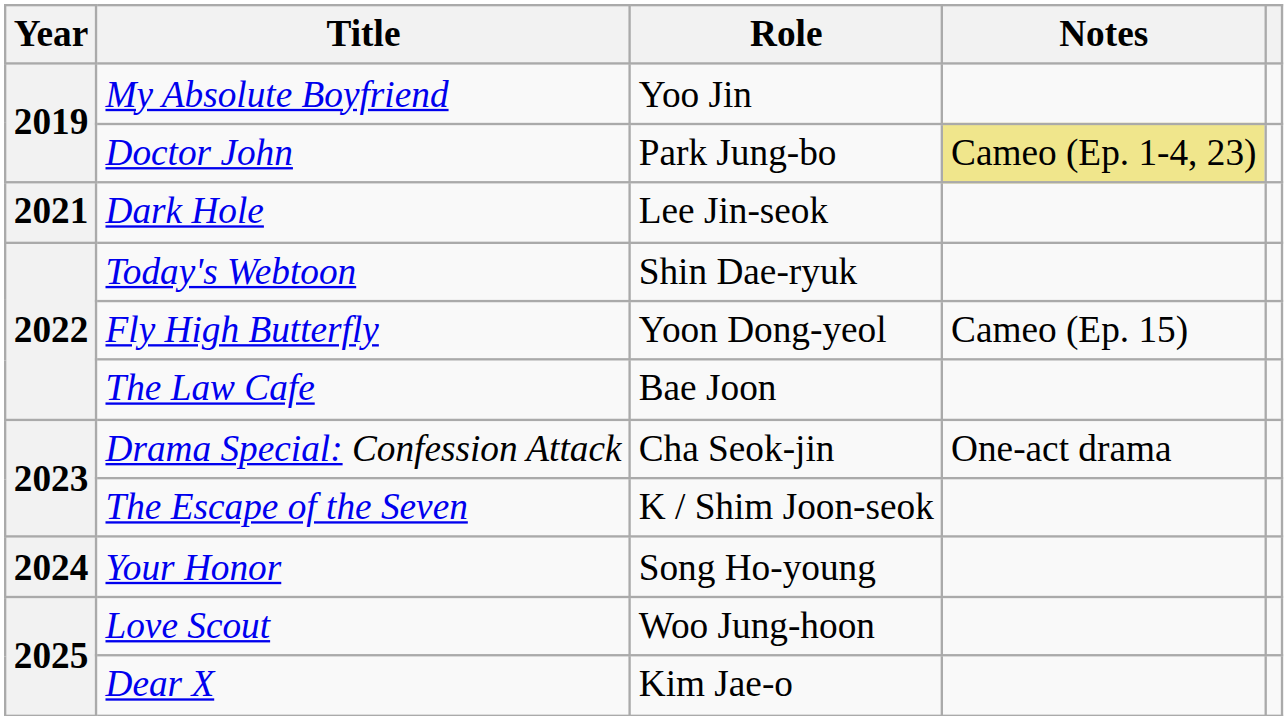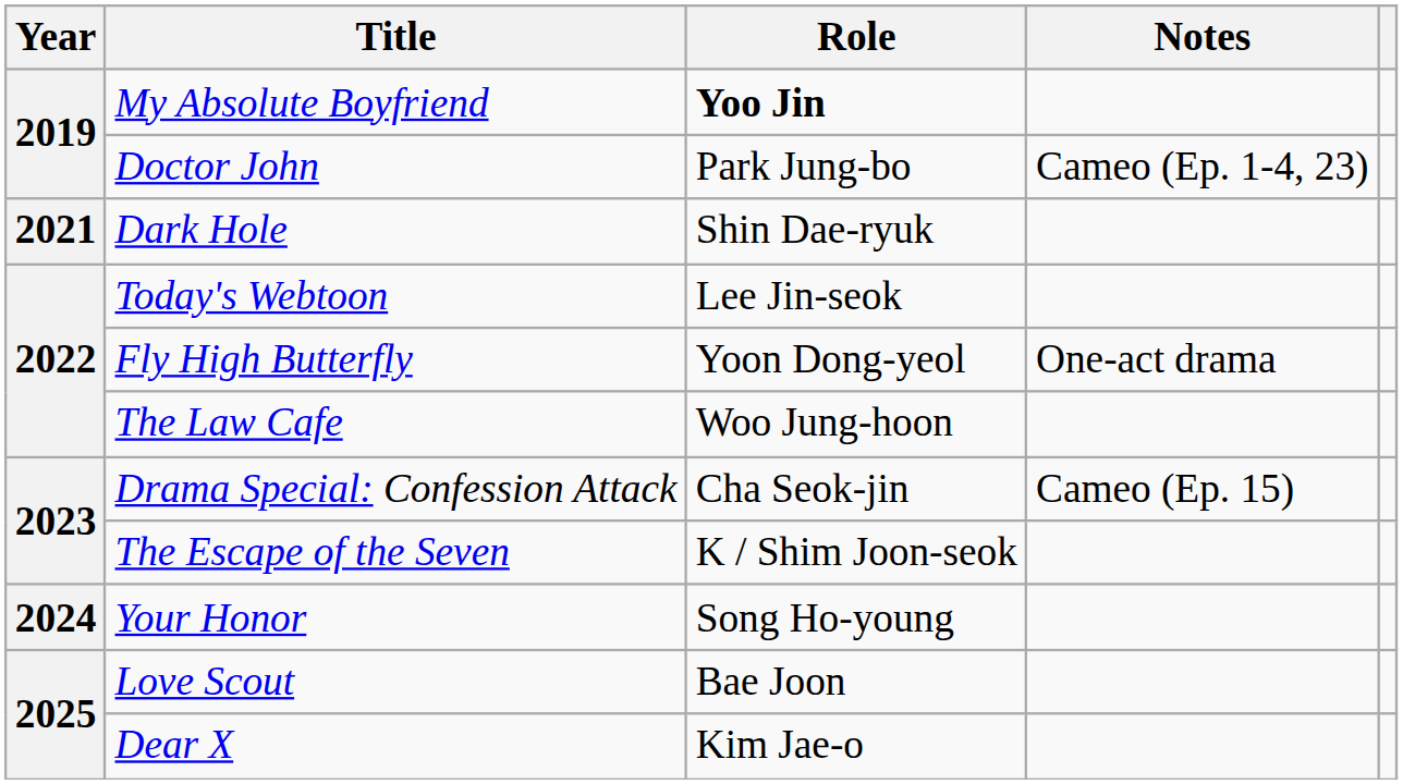My Absolute Boyfriend | Role: normal -> bold
Doctor John | Notes: khaki background -> no background
Dark Hole | Role: Lee Jin-seok -> Shin Dae-ryuk
Today's Webtoon | Role: Shin Dae-ryuk -> Lee Jin-seok
Fly High Butterfly | Notes: Cameo (Ep. 15) -> One-act drama
The Law Cafe | Role: Bae Joon -> Woo Jung-hoon
Drama Special: Confession Attack | Notes: One-act drama -> Cameo (Ep. 15)
Love Scout | Role: Woo Jung-hoon -> Bae Joon
